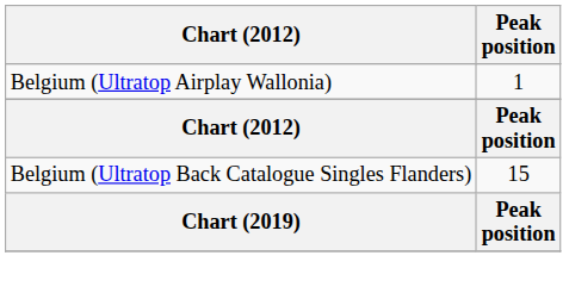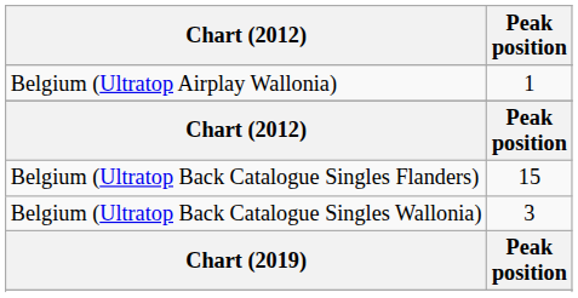+ row: Belgium (Ultratop Back Catalogue Singles Wallonia) | 3
